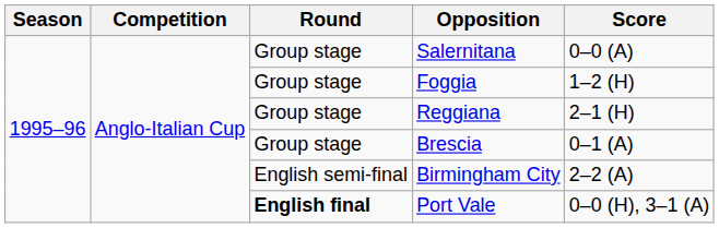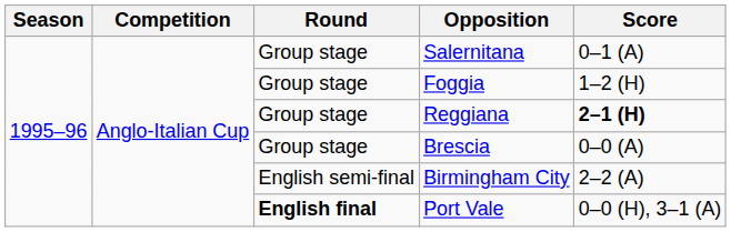Salernitana | Score: 0–0 (A) -> 0–1 (A)
Reggiana | Score: normal -> bold
Brescia | Score: 0–1 (A) -> 0–0 (A)
